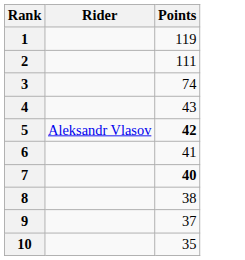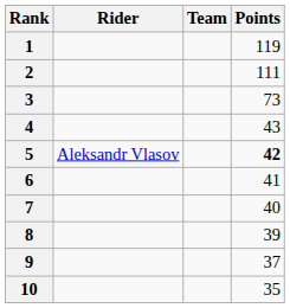+ column: Team
3 | Points: 74 -> 73
7 | Points: bold -> normal
8 | Points: 38 -> 39
